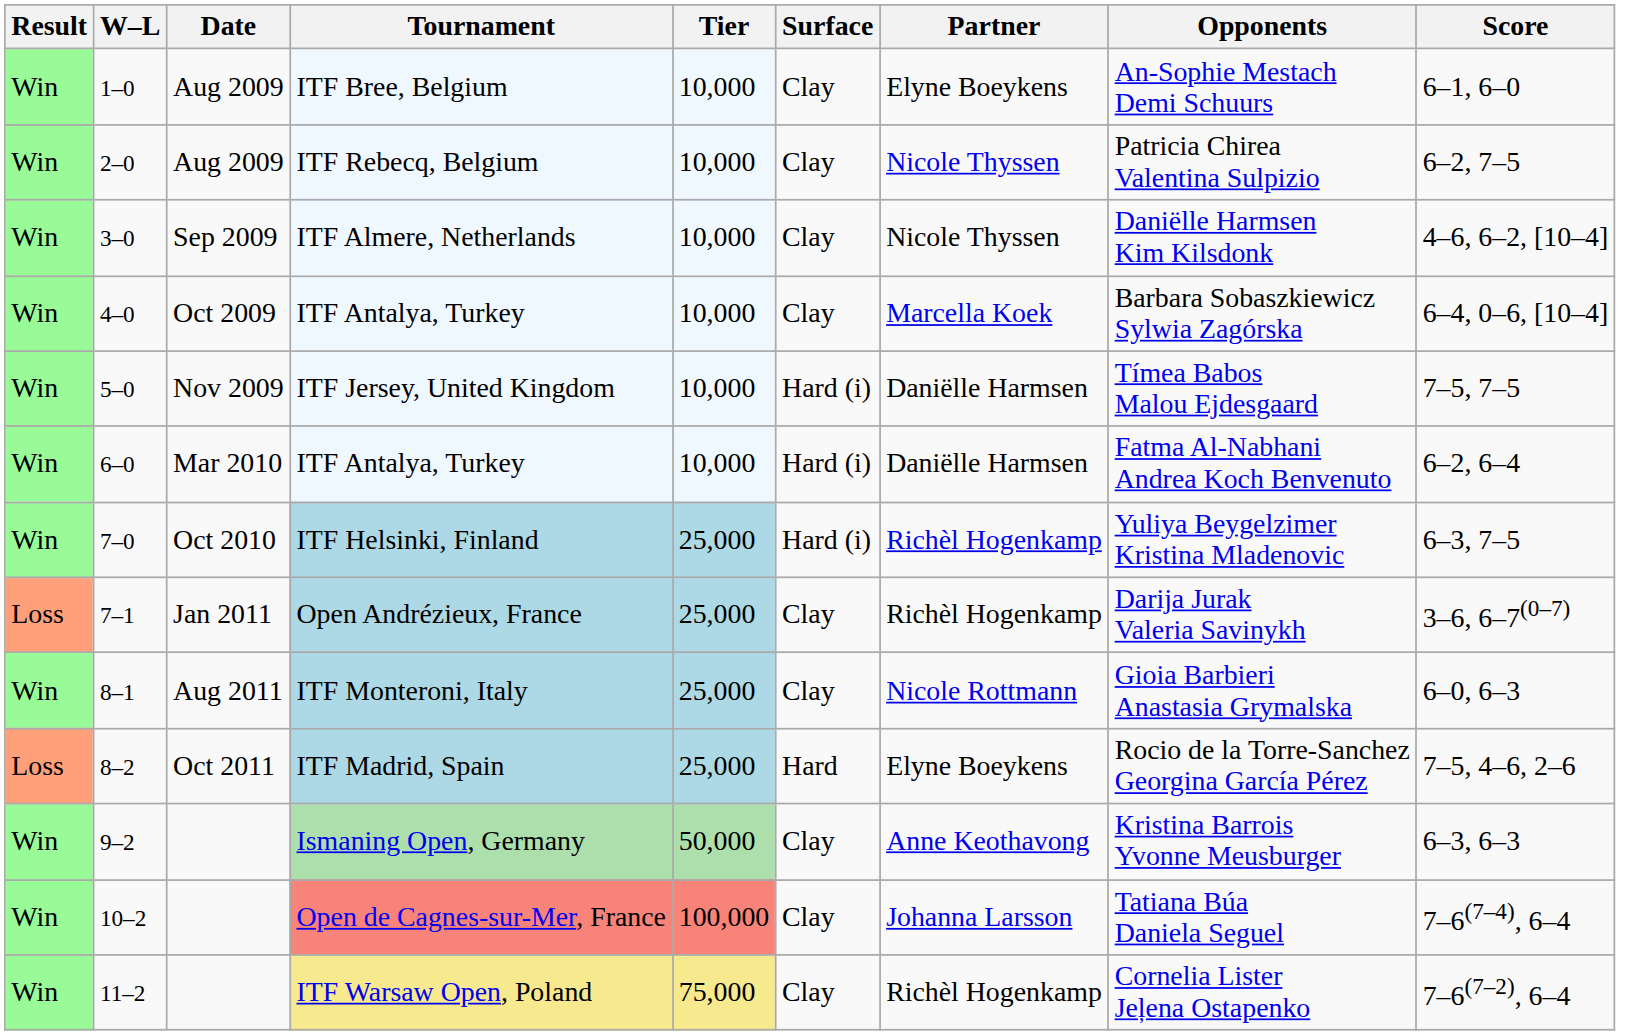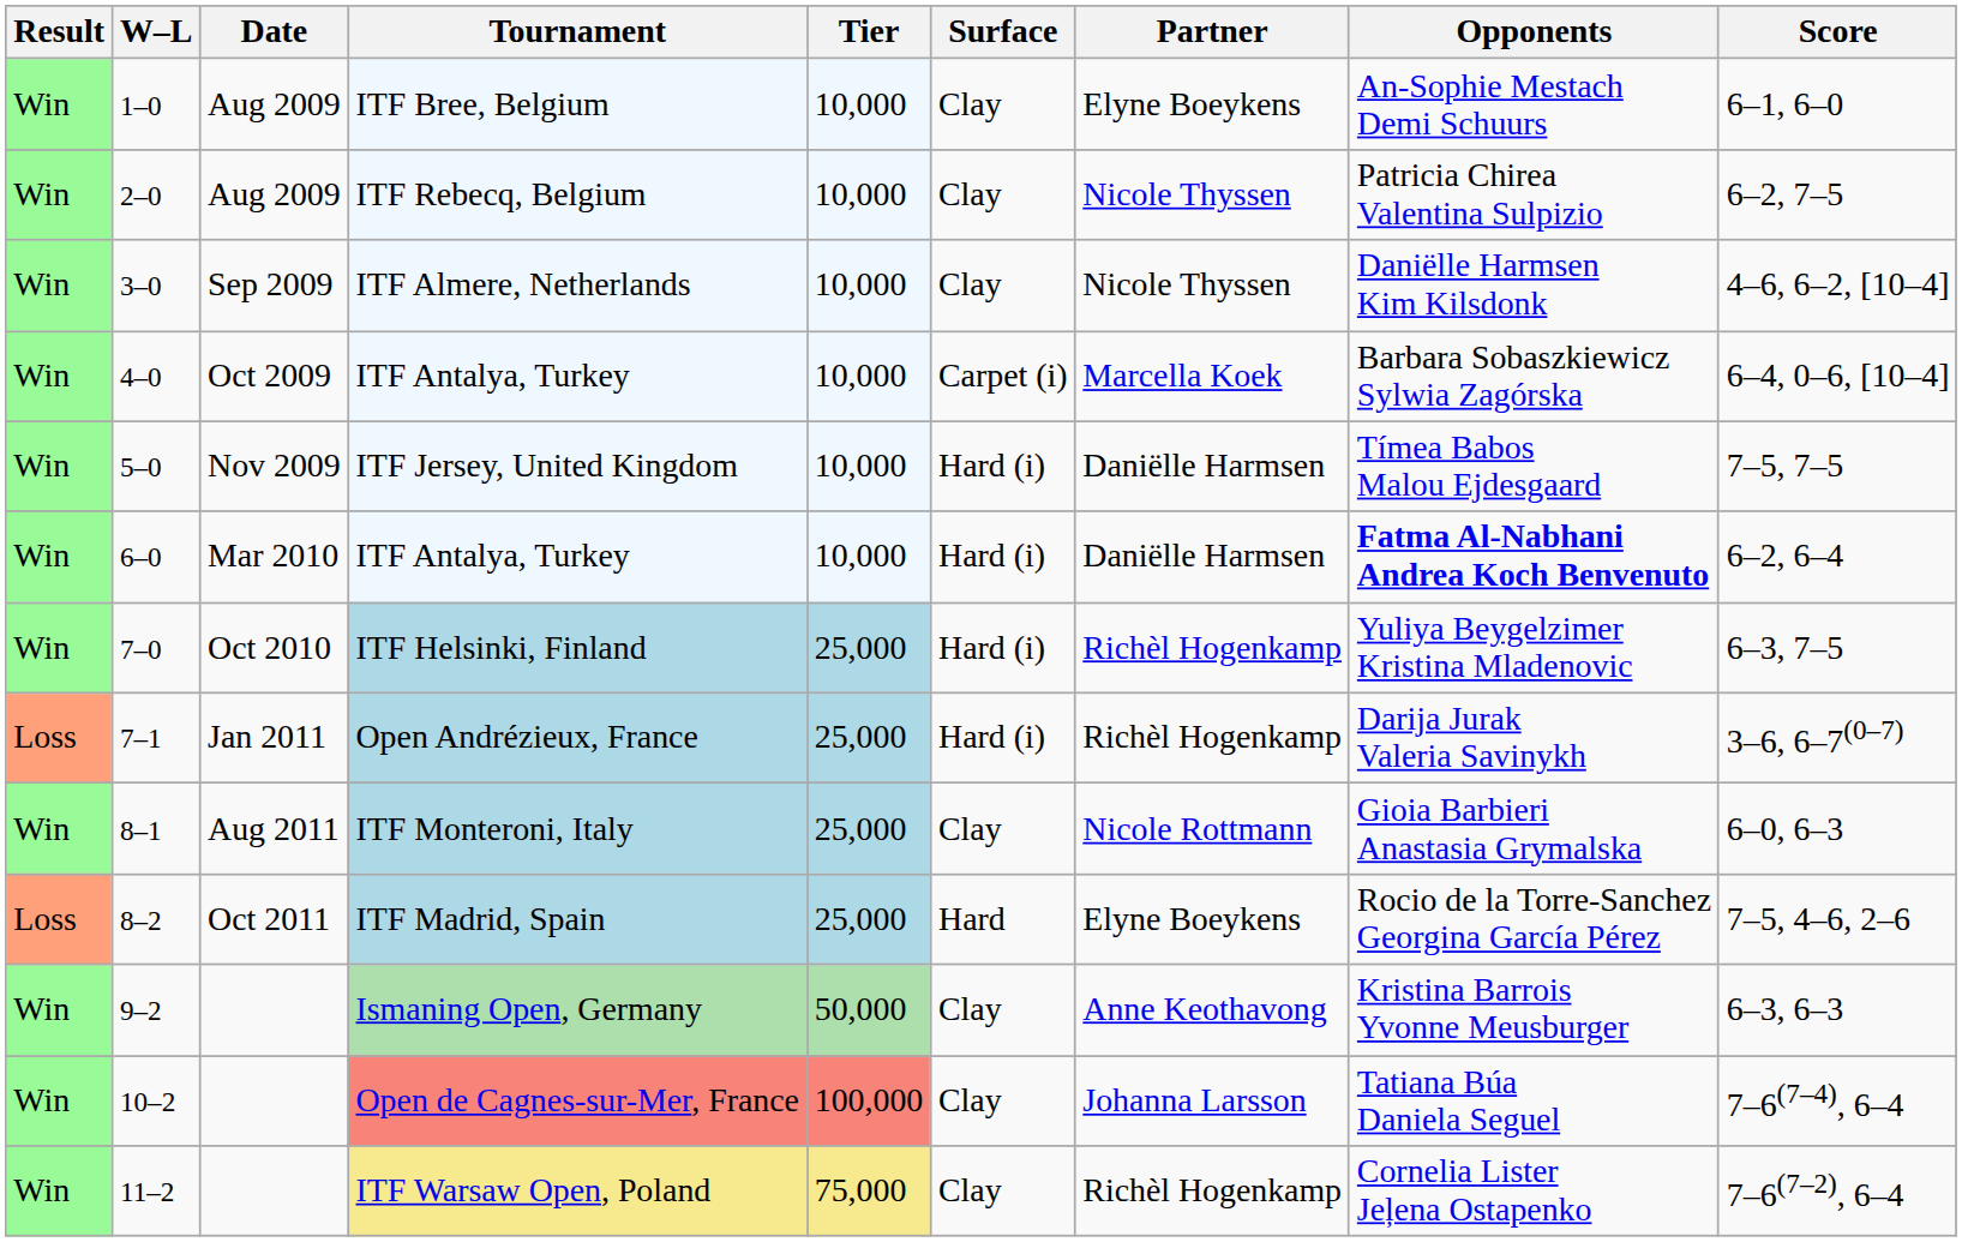4–0 / ITF Antalya, Turkey | Surface: Clay -> Carpet (i)
6–0 / ITF Antalya, Turkey | Opponents: normal -> bold
Open Andrézieux, France | Surface: Clay -> Hard (i)
